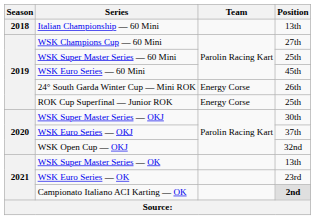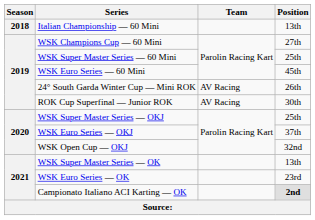24° South Garda Winter Cup — Mini ROK | Team: Energy Corse -> AV Racing
ROK Cup Superfinal — Junior ROK | Team: Energy Corse -> AV Racing
ROK Cup Superfinal — Junior ROK | Position: 25th -> 30th
WSK Super Master Series — OKJ | Position: 30th -> 25th
